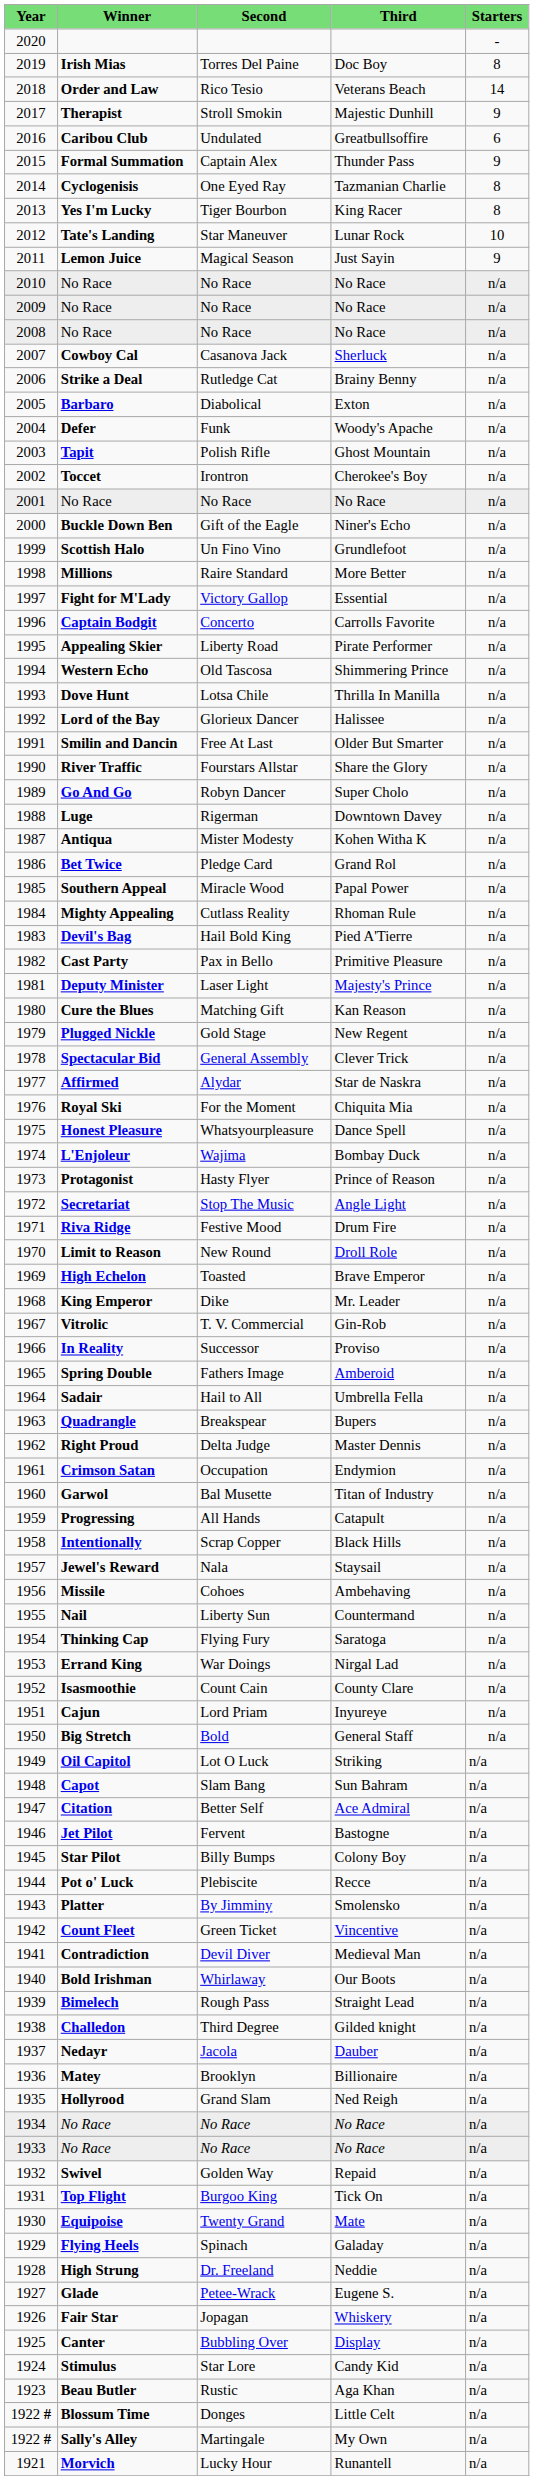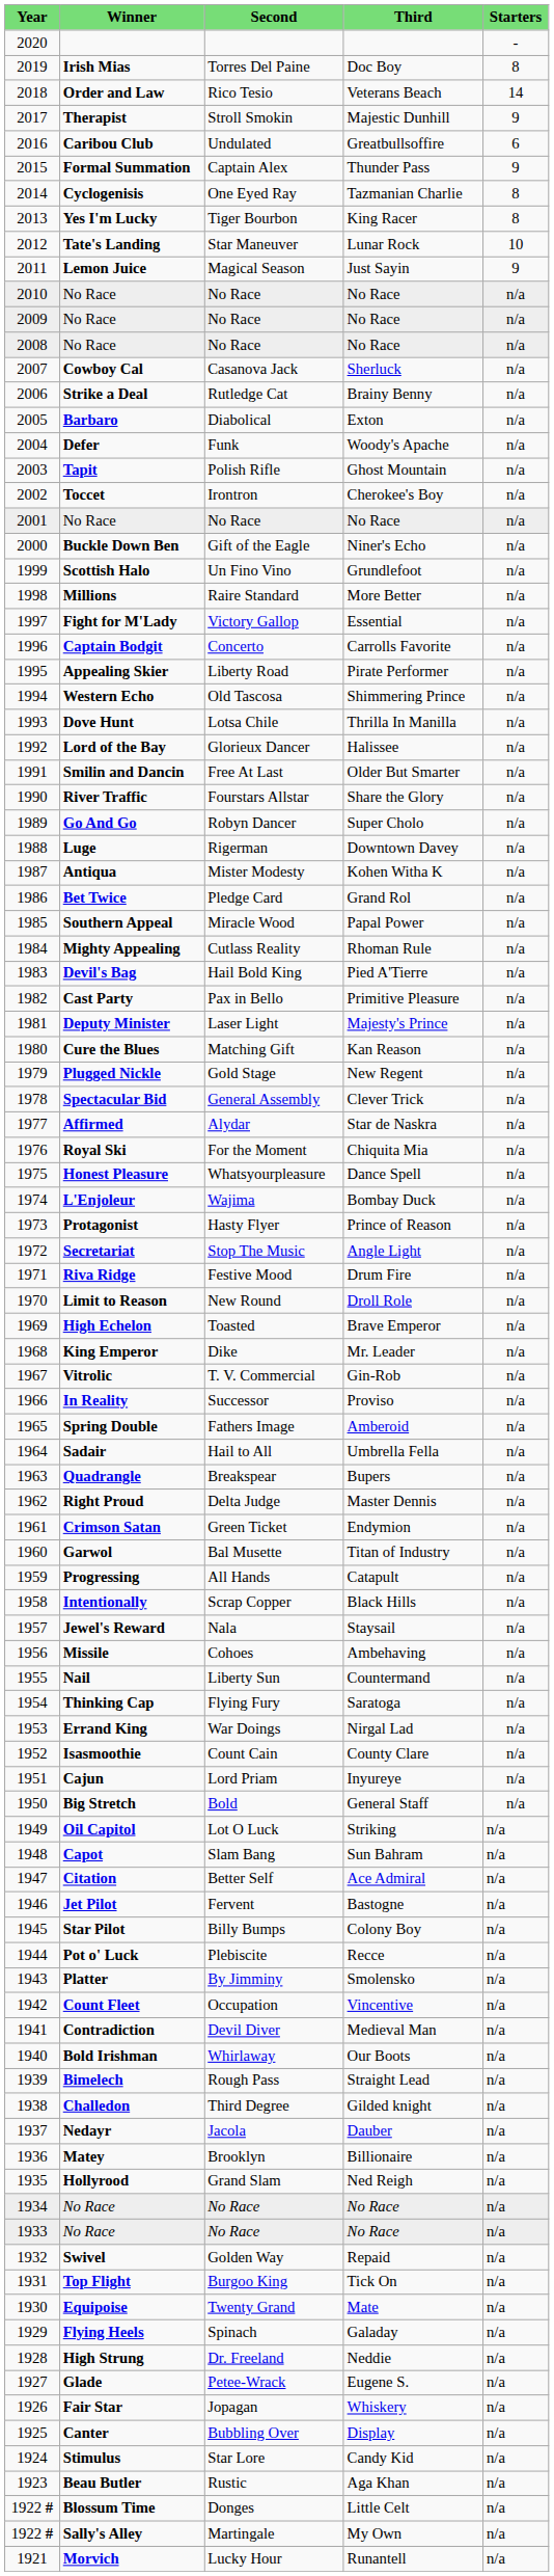Crimson Satan | column 3: Occupation -> Green Ticket
Count Fleet | column 3: Green Ticket -> Occupation
